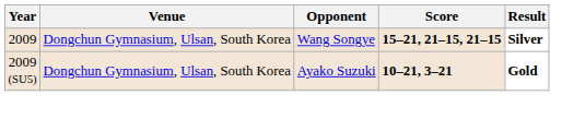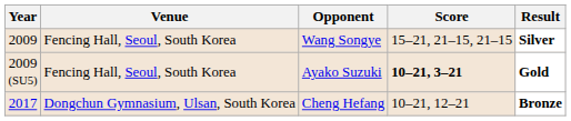Wang Songye | Venue: Dongchun Gymnasium, Ulsan, South Korea -> Fencing Hall, Seoul, South Korea
Wang Songye | Score: bold -> normal
Ayako Suzuki | Venue: Dongchun Gymnasium, Ulsan, South Korea -> Fencing Hall, Seoul, South Korea
+ row: 2017 | Dongchun Gymnasium, Ulsan, South Korea | Cheng Hefang | 10–21, 12–21 | Bronze
